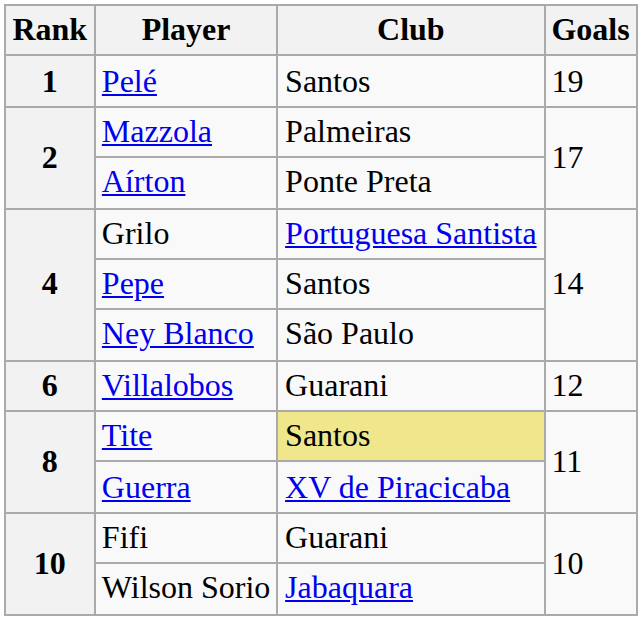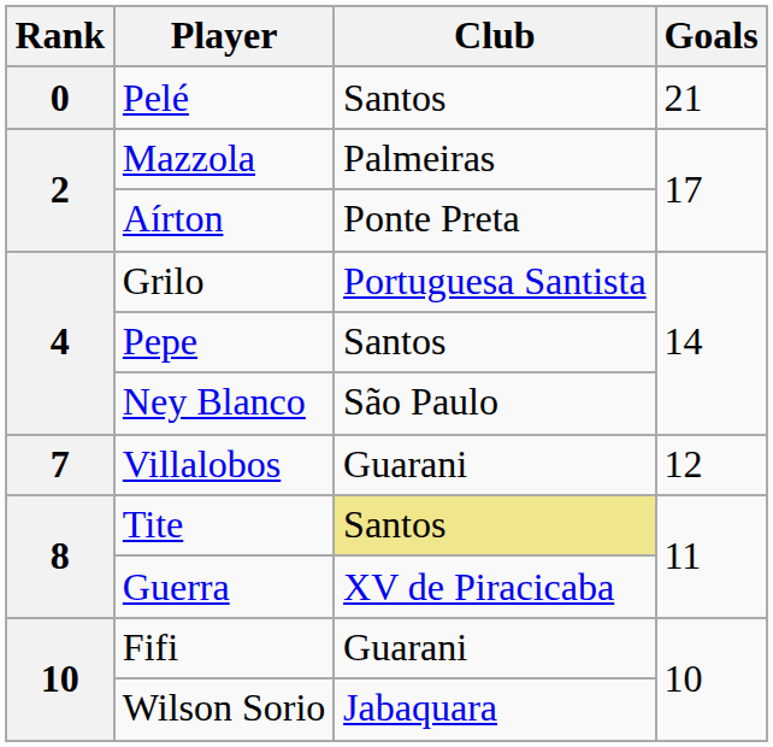Pelé | Rank: 1 -> 0
Pelé | Goals: 19 -> 21
Villalobos | Rank: 6 -> 7
